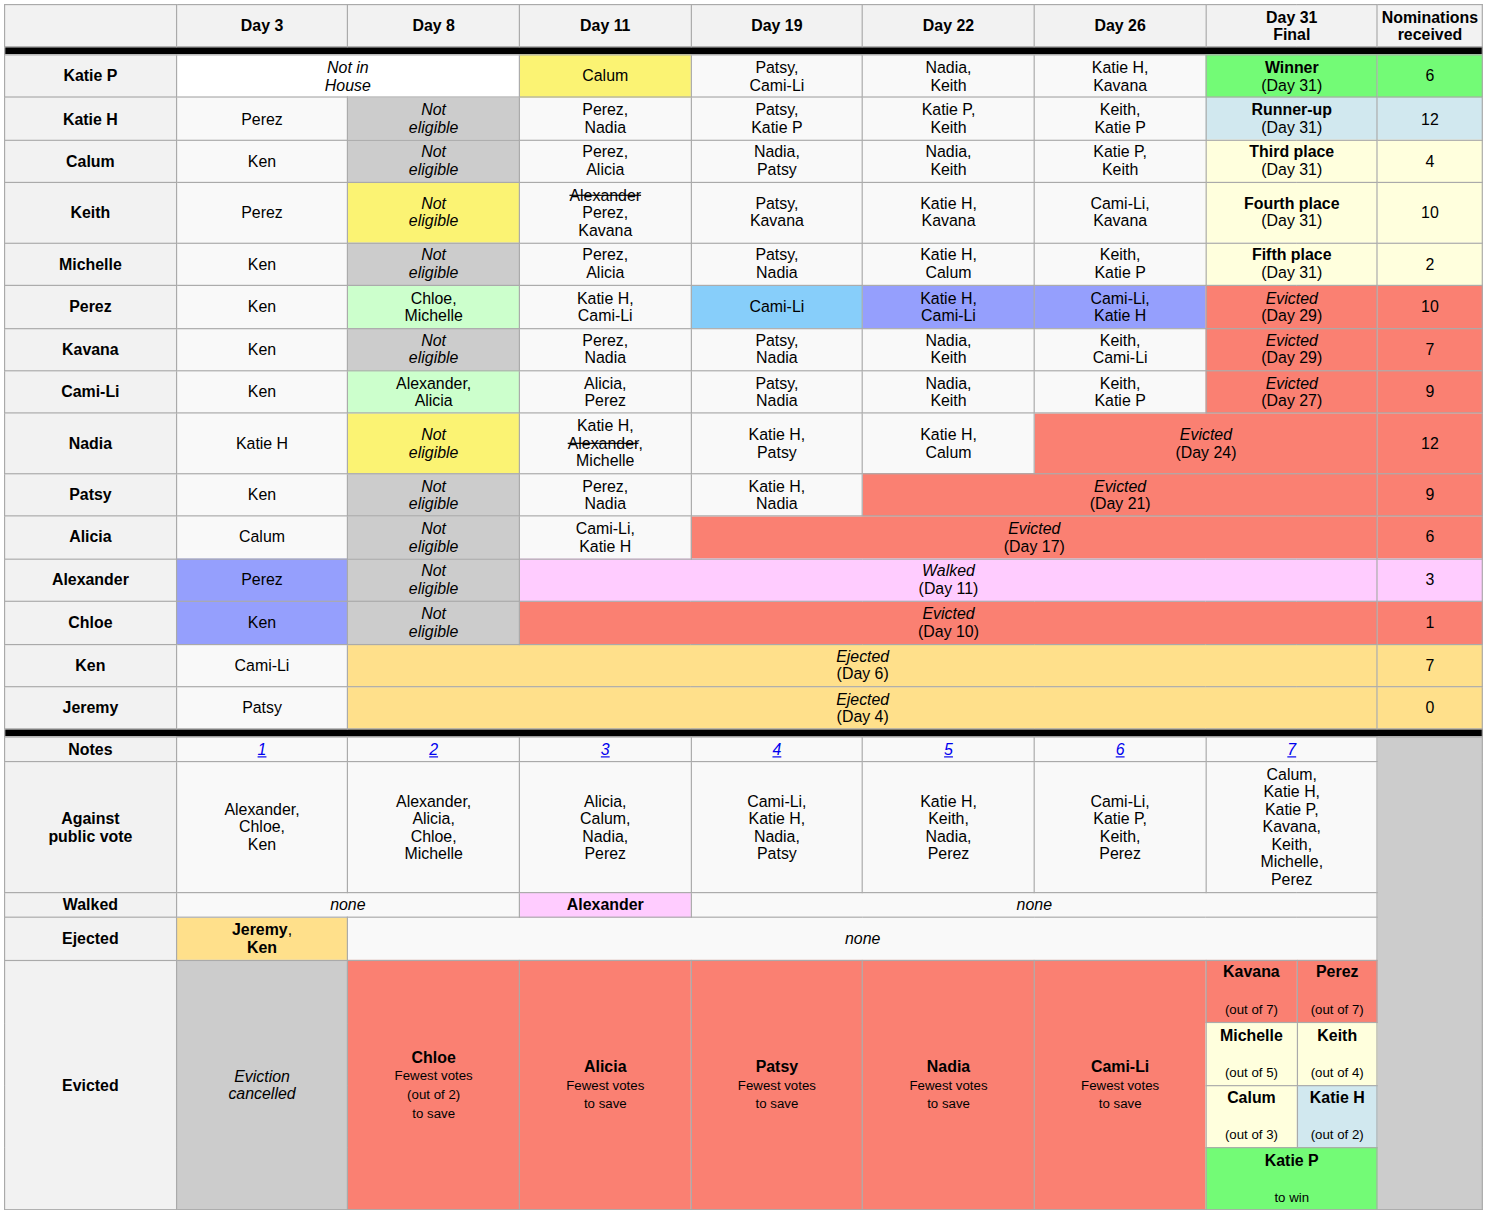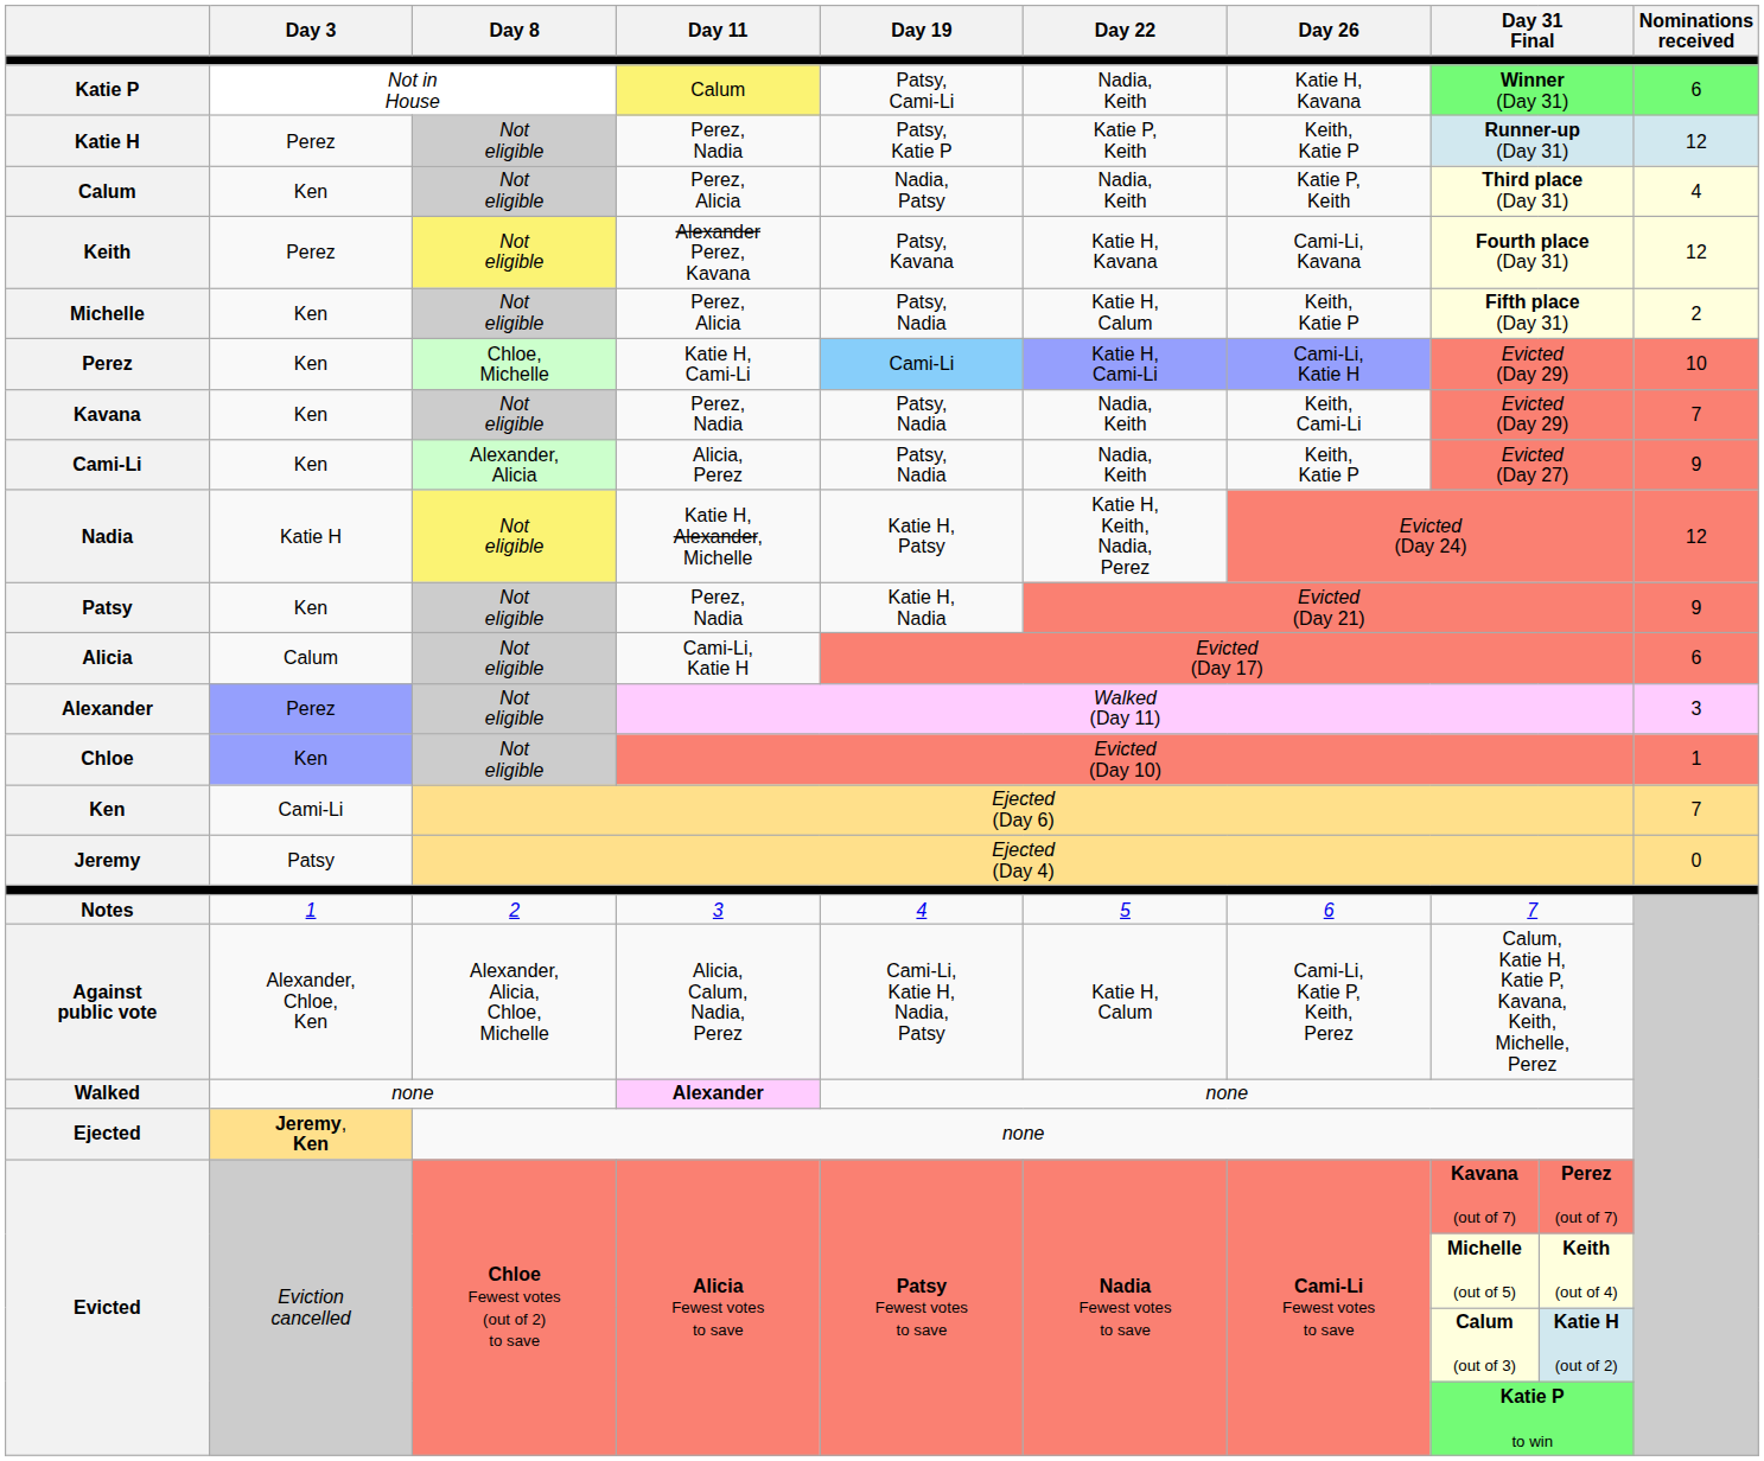Keith | Nominations received: 10 -> 12
Nadia | Day 22: Katie H, Calum -> Katie H, Keith, Nadia, Perez
Against public vote | Day 22: Katie H, Keith, Nadia, Perez -> Katie H, Calum
